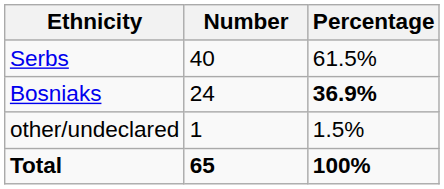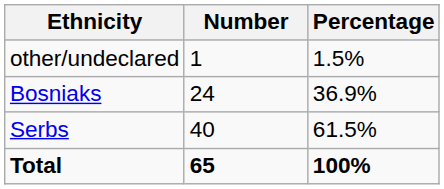rows swapped: Serbs <-> other/undeclared
Bosniaks | Percentage: bold -> normal
